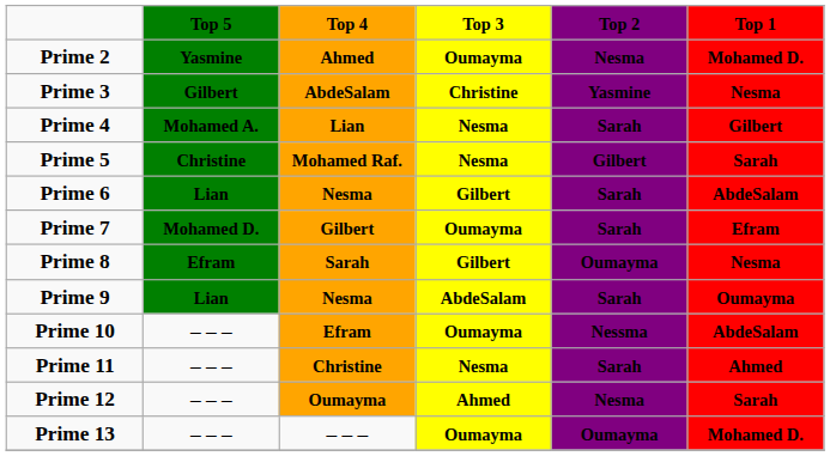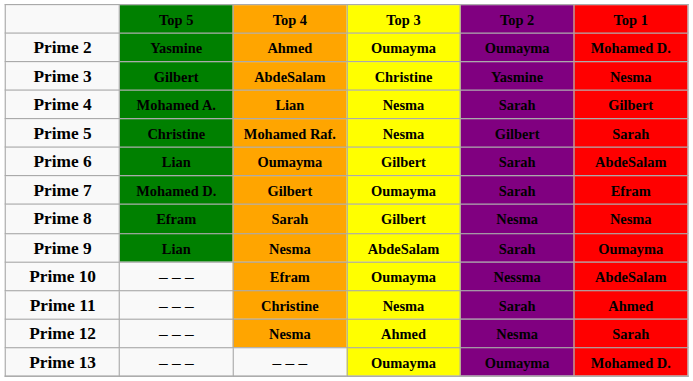Prime 2 | column 5: Nesma -> Oumayma
Prime 6 | column 3: Nesma -> Oumayma
Prime 8 | column 5: Oumayma -> Nesma
Prime 12 | column 3: Oumayma -> Nesma
